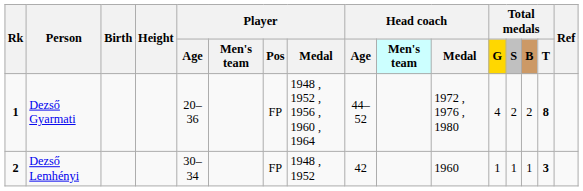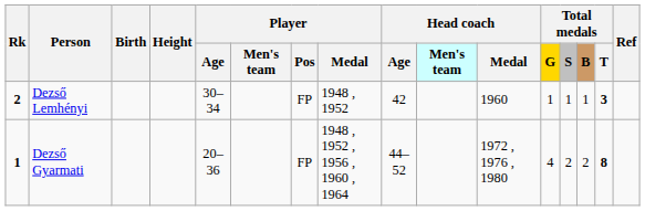rows swapped: Dezső Gyarmati <-> Dezső Lemhényi
